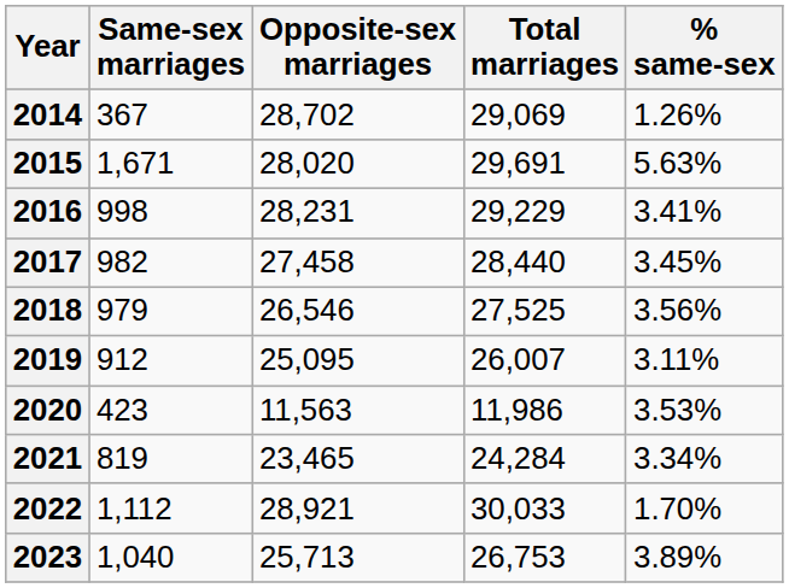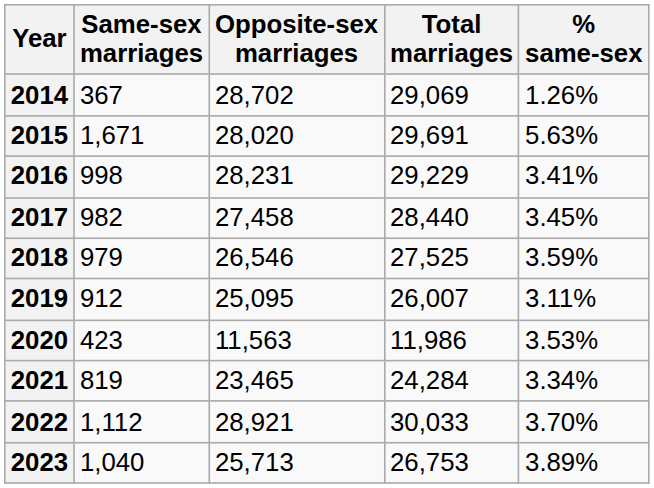2018 | % same-sex: 3.56% -> 3.59%
2022 | % same-sex: 1.70% -> 3.70%
